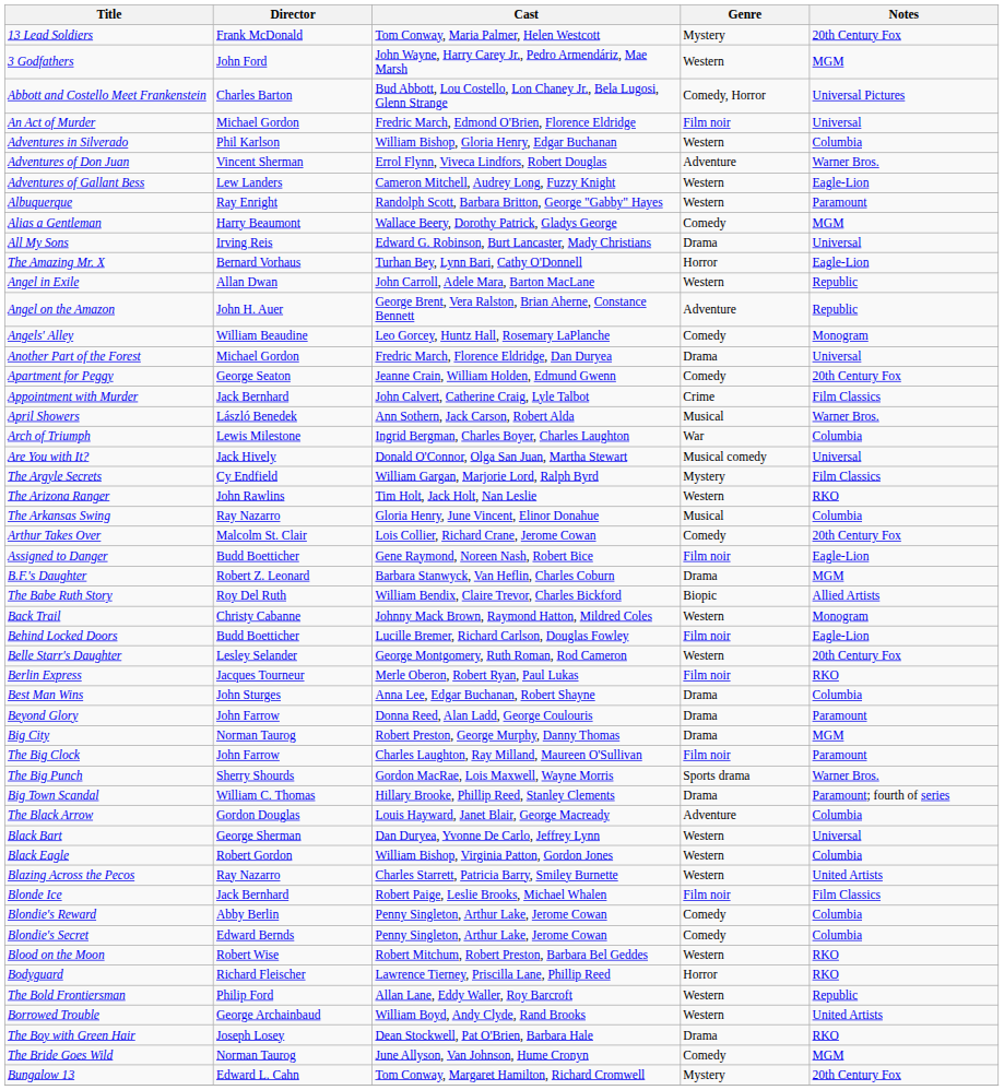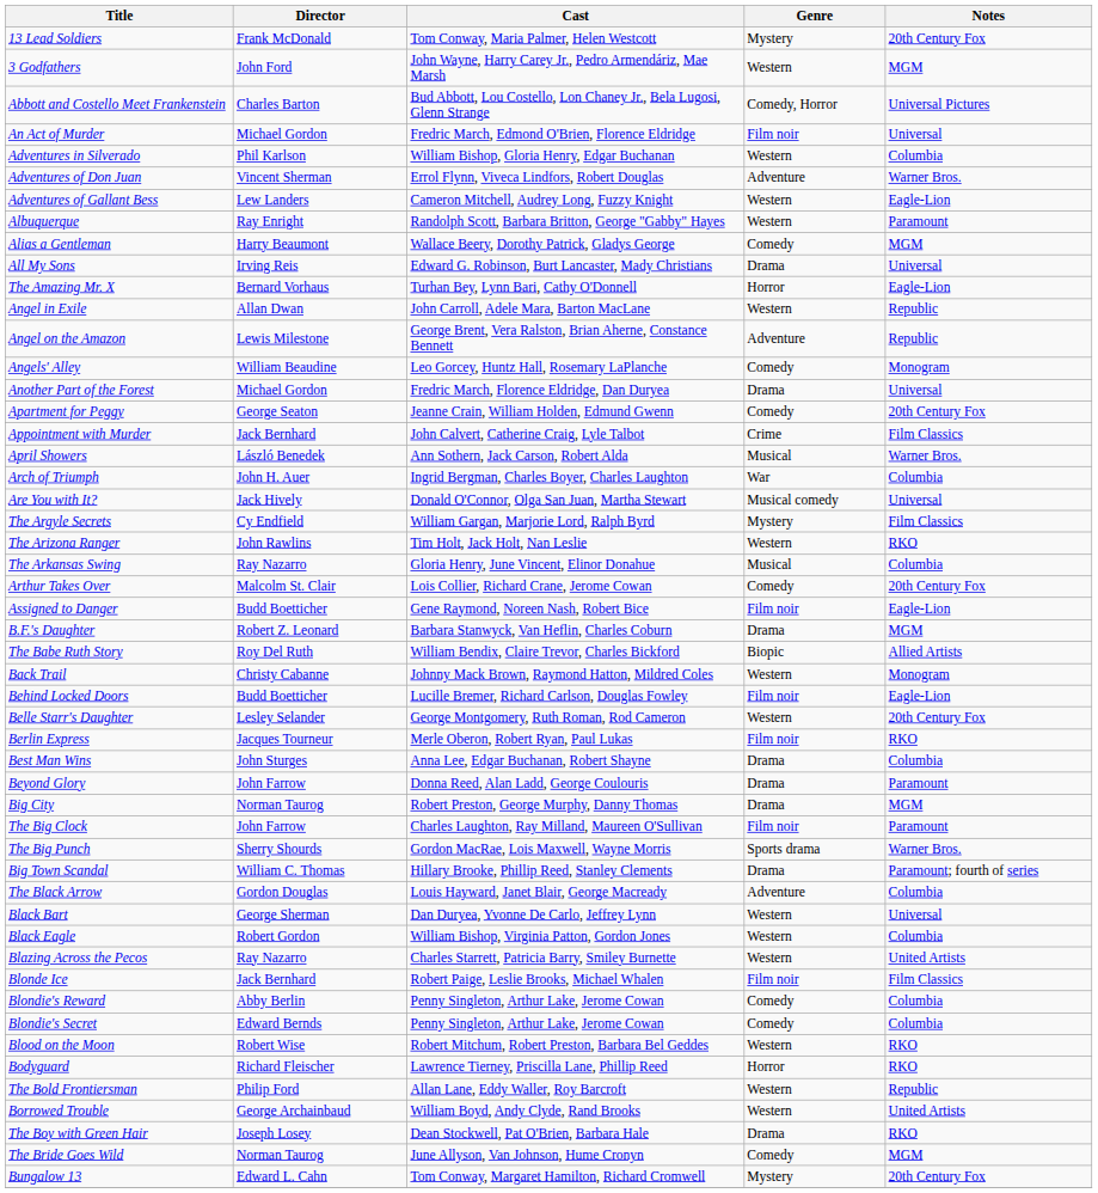Angel on the Amazon | Director: John H. Auer -> Lewis Milestone
Arch of Triumph | Director: Lewis Milestone -> John H. Auer
